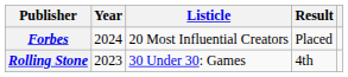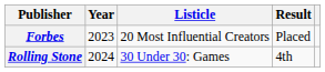Forbes | Year: 2024 -> 2023
Rolling Stone | Year: 2023 -> 2024
